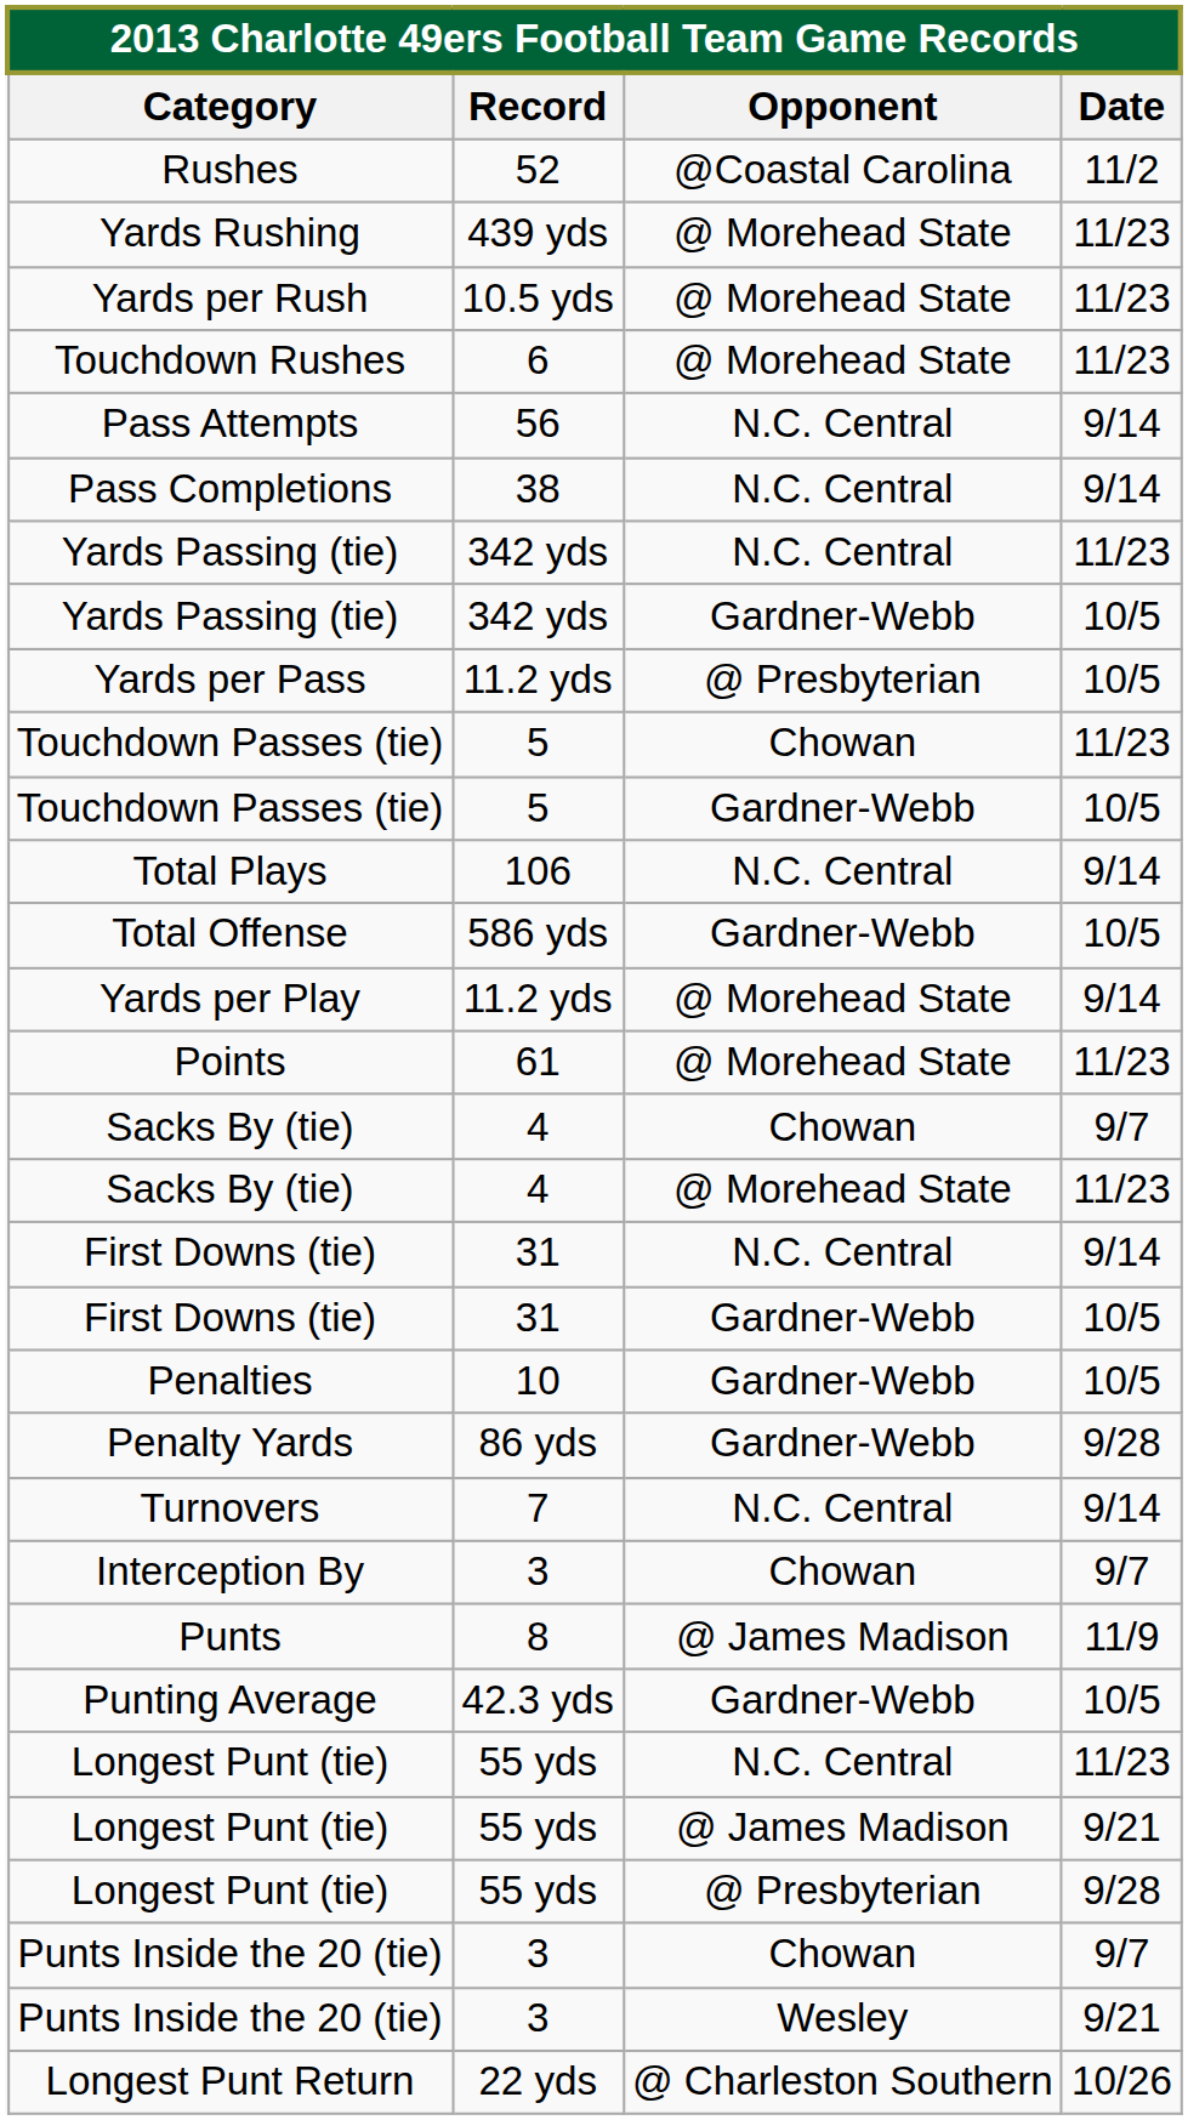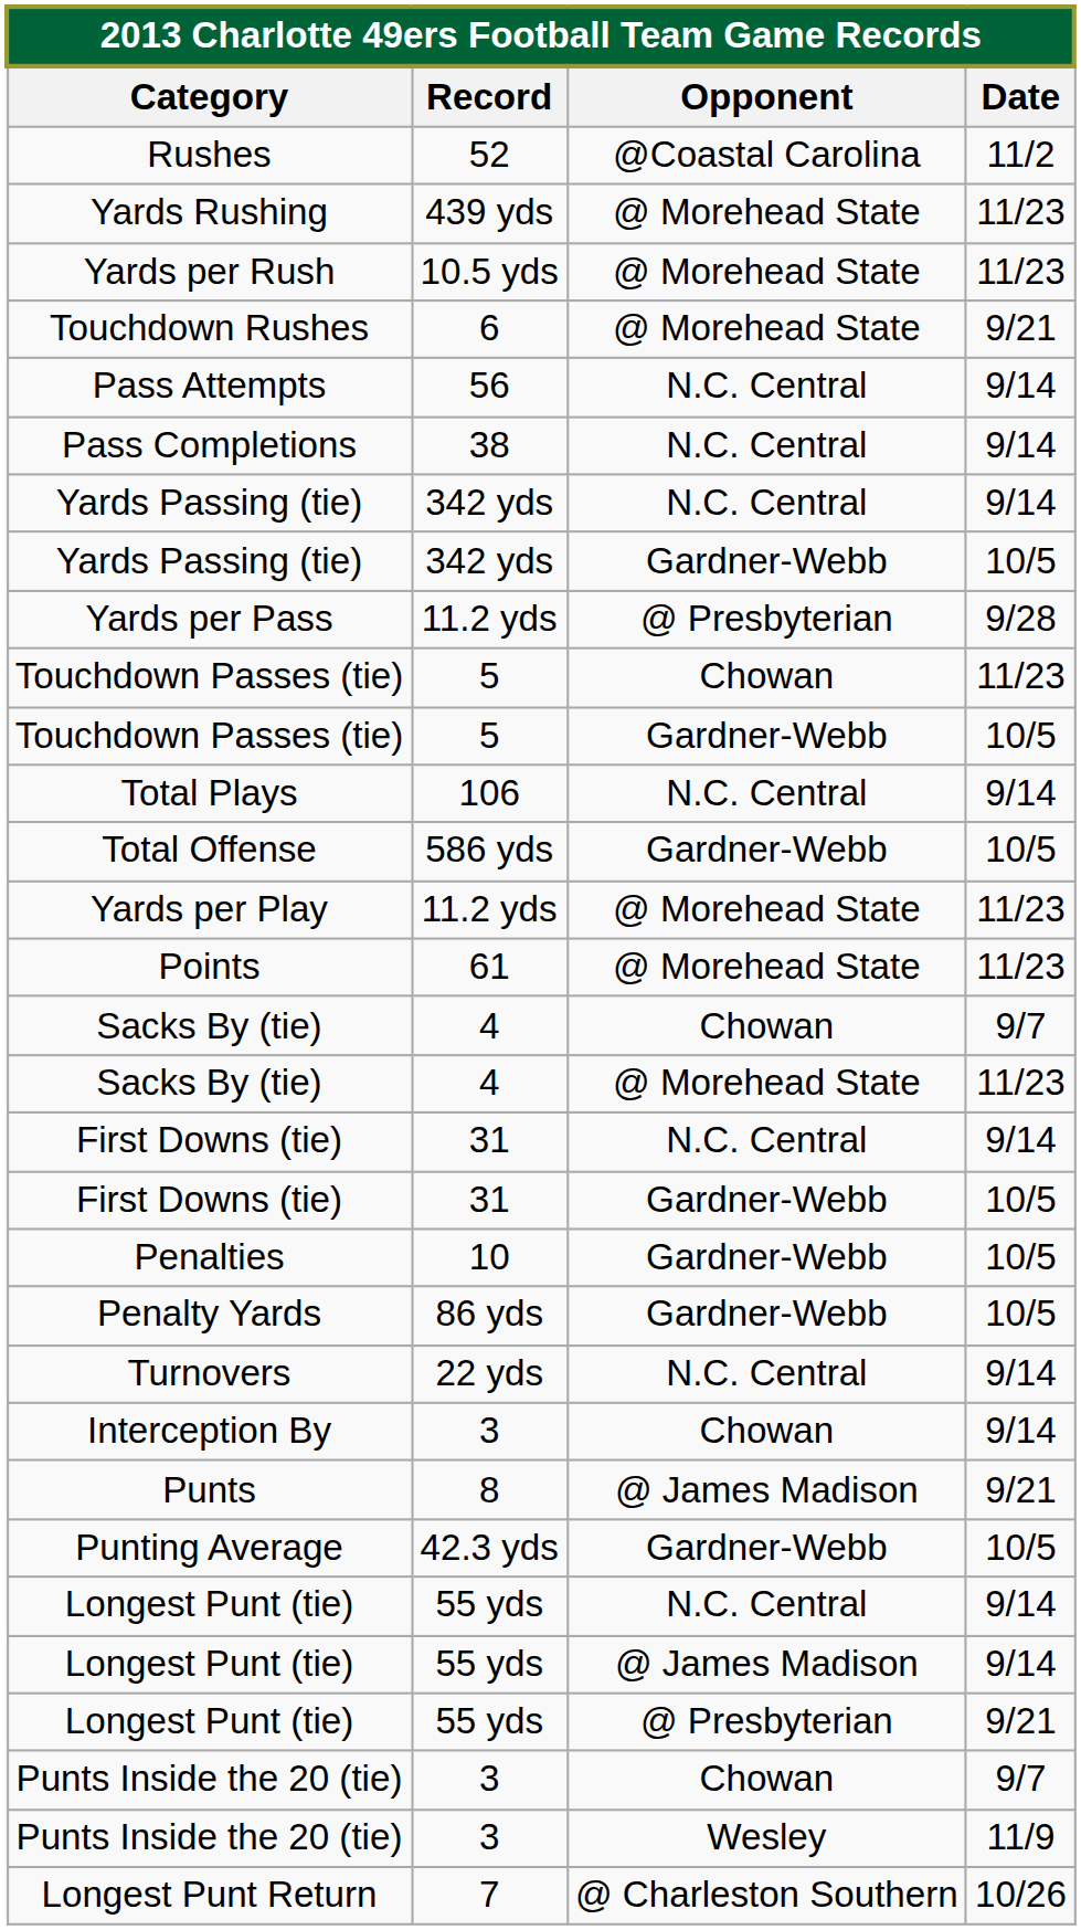Touchdown Rushes | Date: 11/23 -> 9/21
Yards Passing (tie) / N.C. Central | Date: 11/23 -> 9/14
Yards per Pass | Date: 10/5 -> 9/28
Yards per Play | Date: 9/14 -> 11/23
Penalty Yards | Date: 9/28 -> 10/5
Turnovers | Record: 7 -> 22 yds
Interception By | Date: 9/7 -> 9/14
Punts | Date: 11/9 -> 9/21
Longest Punt (tie) / N.C. Central | Date: 11/23 -> 9/14
Longest Punt (tie) / @ James Madison | Date: 9/21 -> 9/14
Longest Punt (tie) / @ Presbyterian | Date: 9/28 -> 9/21
Punts Inside the 20 (tie) / Wesley | Date: 9/21 -> 11/9
Longest Punt Return | Record: 22 yds -> 7
